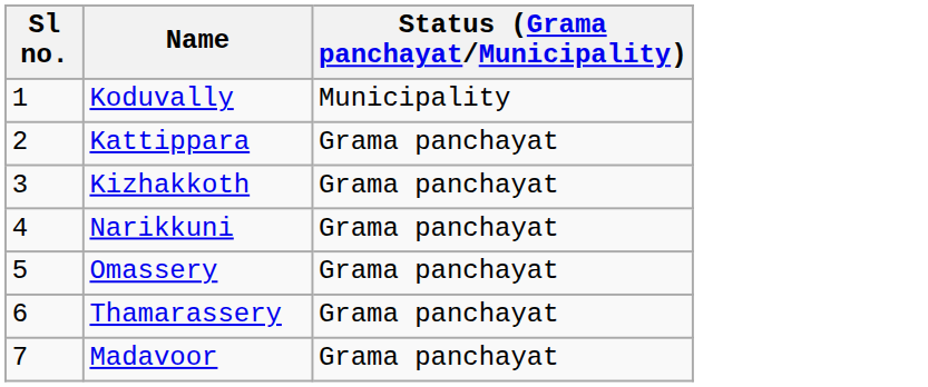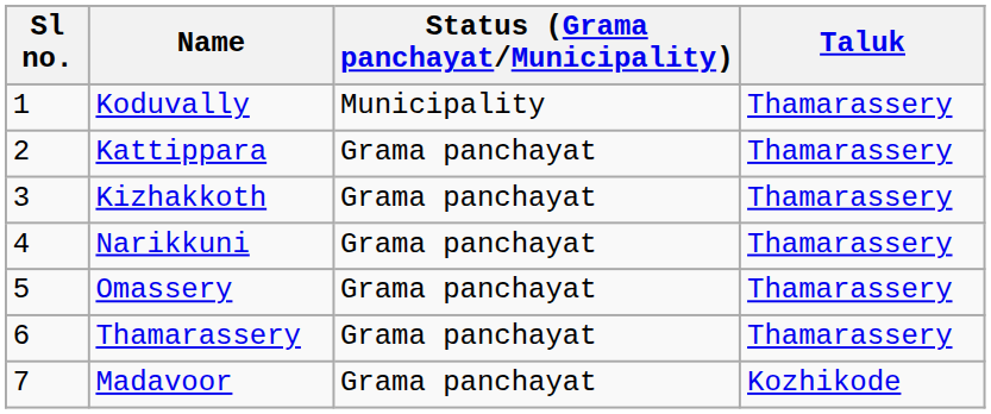+ column: Taluk | Thamarassery | Thamarassery | Thamarassery | Thamarassery | Thamarassery | Thamarassery | Kozhikode
